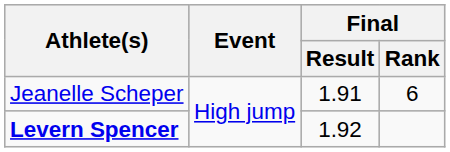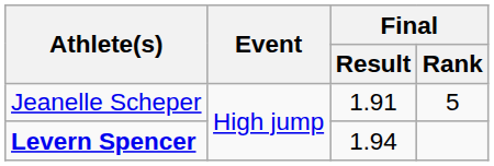Jeanelle Scheper | Final / Rank: 6 -> 5
Levern Spencer | Final / Result: 1.92 -> 1.94
